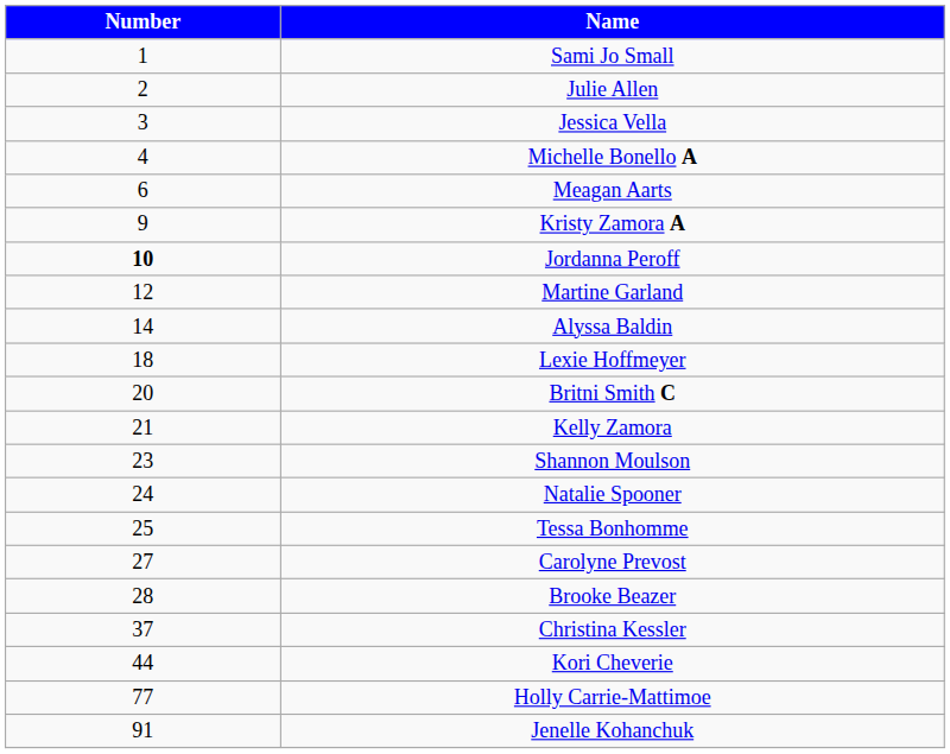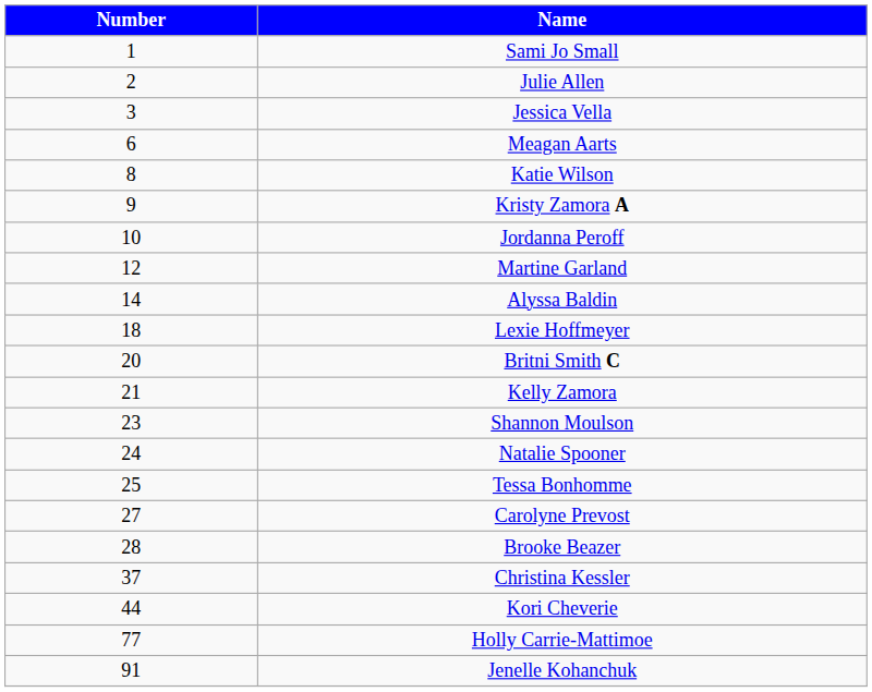- row: 4 | Michelle Bonello A
+ row: 8 | Katie Wilson
Jordanna Peroff | Number: bold -> normal
